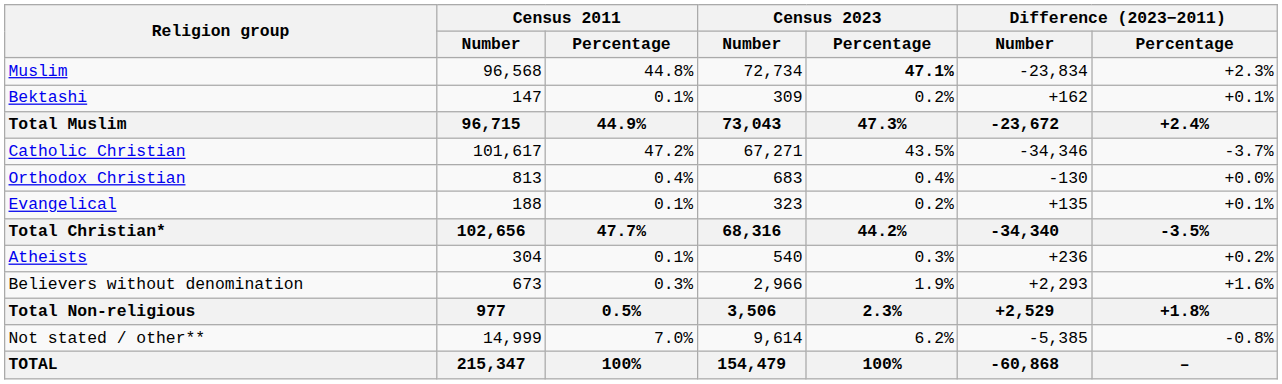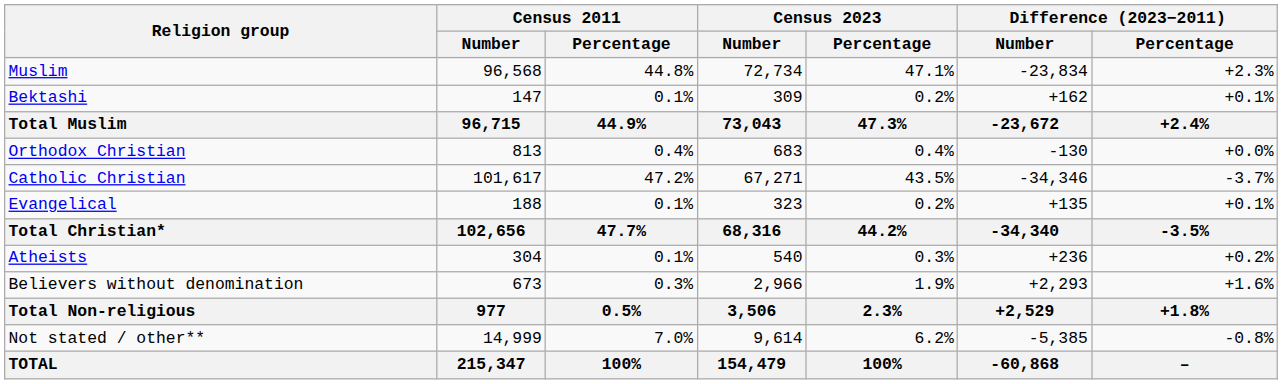Muslim | Census 2023 / Percentage: bold -> normal
rows swapped: Catholic Christian <-> Orthodox Christian
